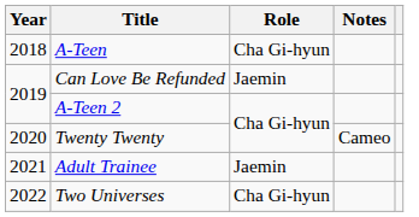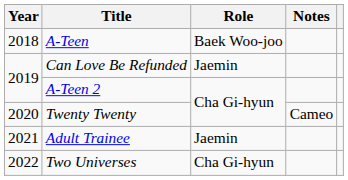A-Teen | Role: Cha Gi-hyun -> Baek Woo-joo
